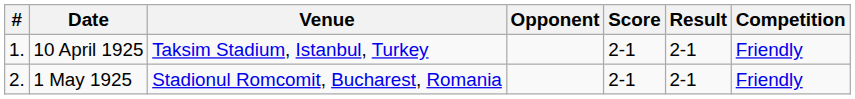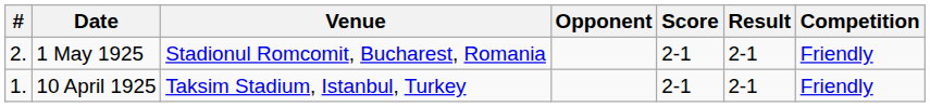rows swapped: 10 April 1925 <-> 1 May 1925
